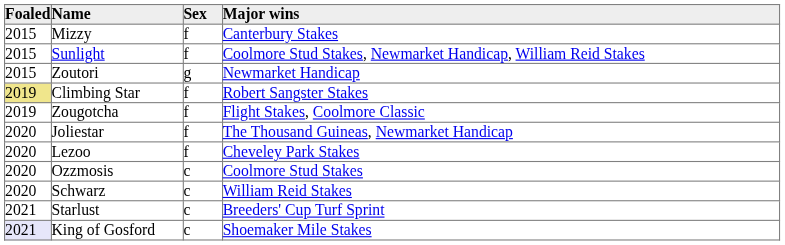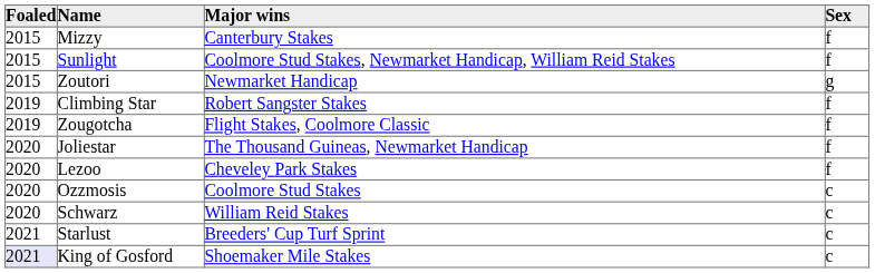columns swapped: Sex <-> Major wins
Climbing Star | Foaled: khaki background -> no background
